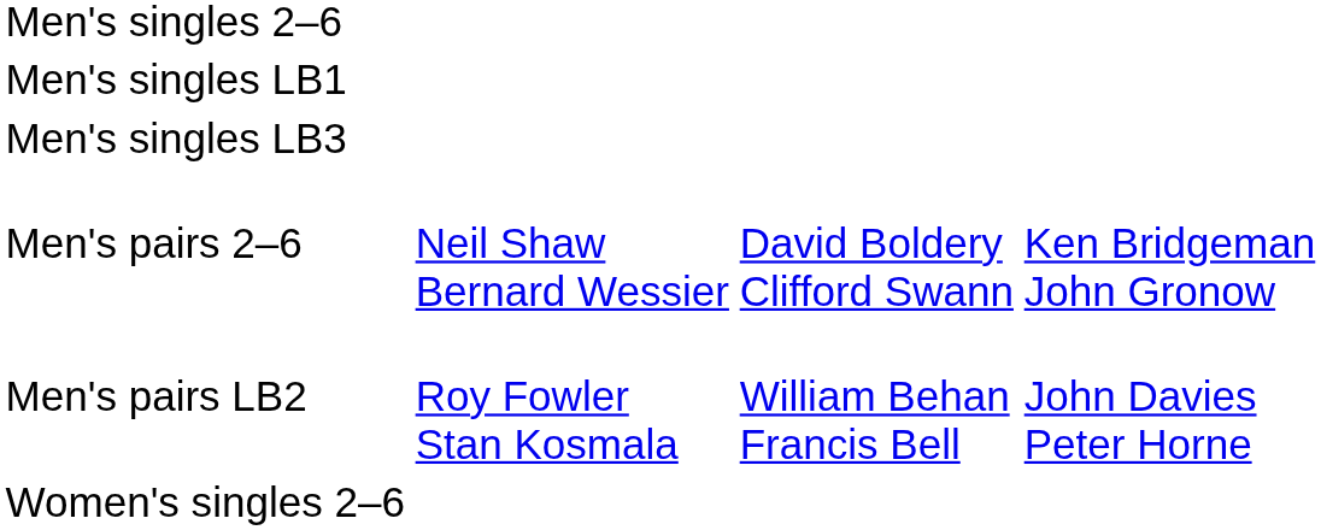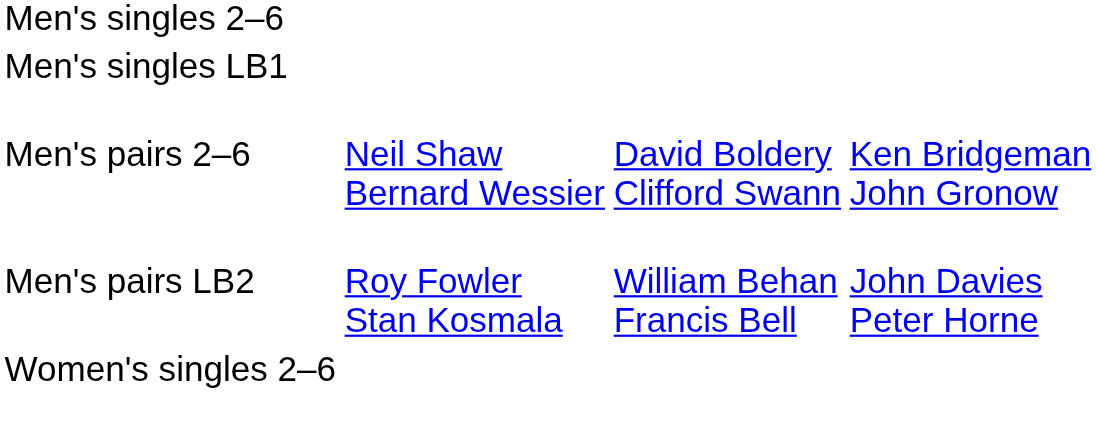- row: Men's singles LB3
